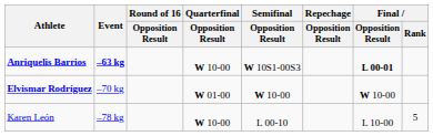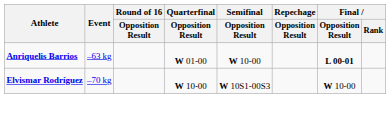Anriquelis Barrios | Event: bold -> normal
Anriquelis Barrios | Quarterfinal / Opposition Result: W 10-00 -> W 01-00
Anriquelis Barrios | Semifinal / Opposition Result: W 10S1-00S3 -> W 10-00
Elvismar Rodríguez | Quarterfinal / Opposition Result: W 01-00 -> W 10-00
Elvismar Rodríguez | Semifinal / Opposition Result: W 10-00 -> W 10S1-00S3
- row: Karen León | –78 kg | W 10-00 | L 00-10 | L 10-00 | 5
